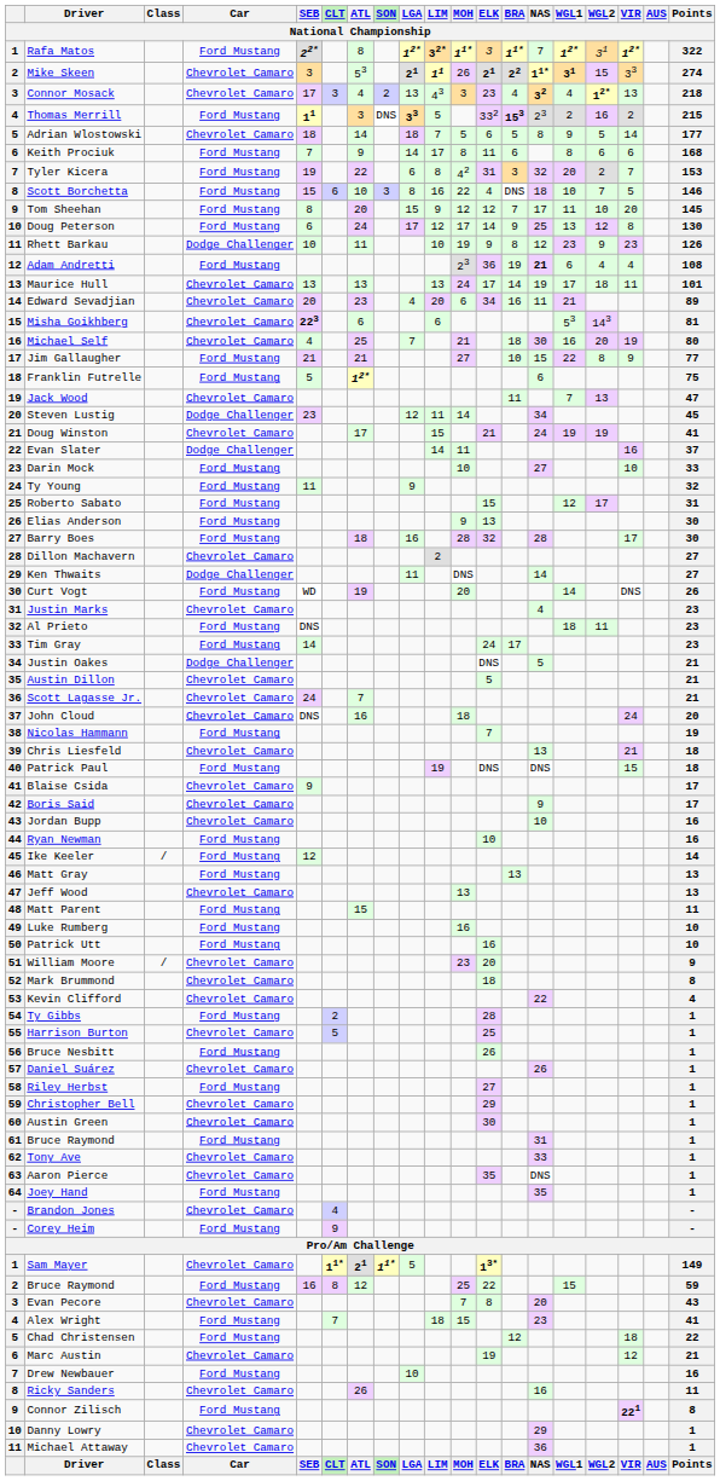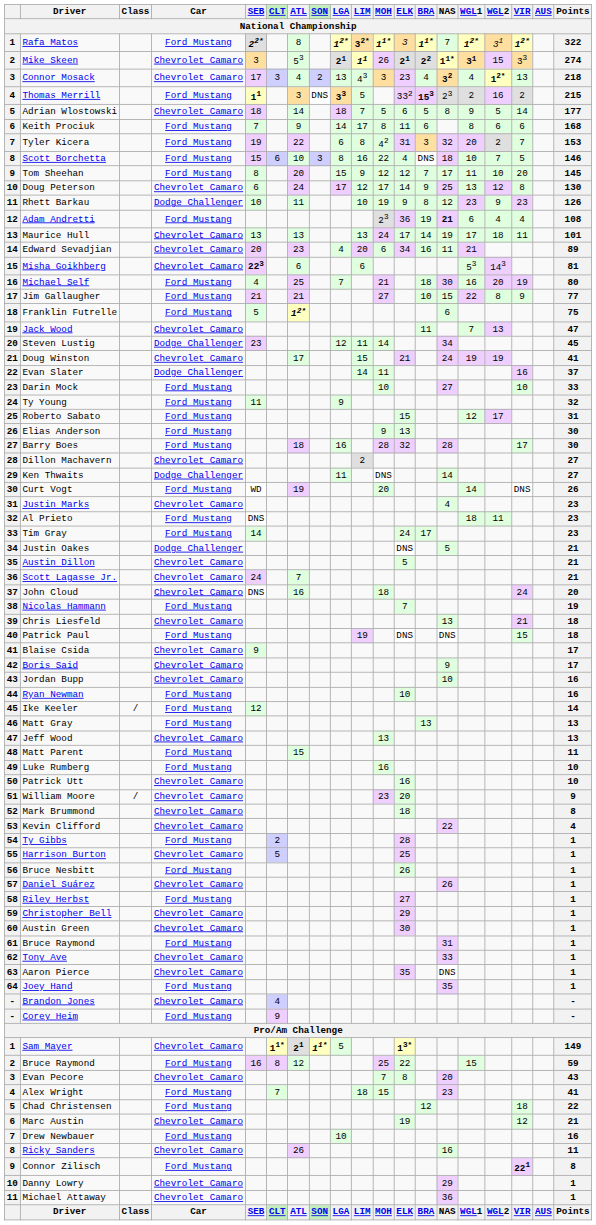Doug Peterson | Car: Ford Mustang -> Chevrolet Camaro
Michael Self | Car: Chevrolet Camaro -> Ford Mustang
Patrick Utt | Car: Ford Mustang -> Chevrolet Camaro
